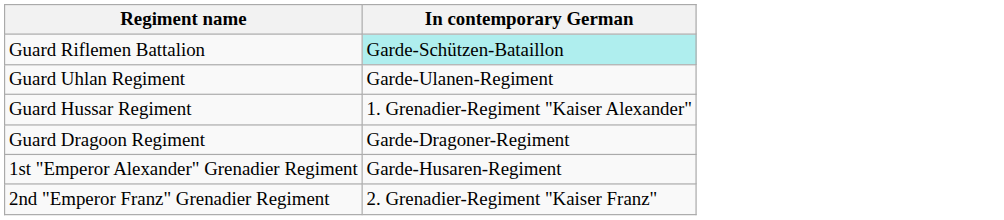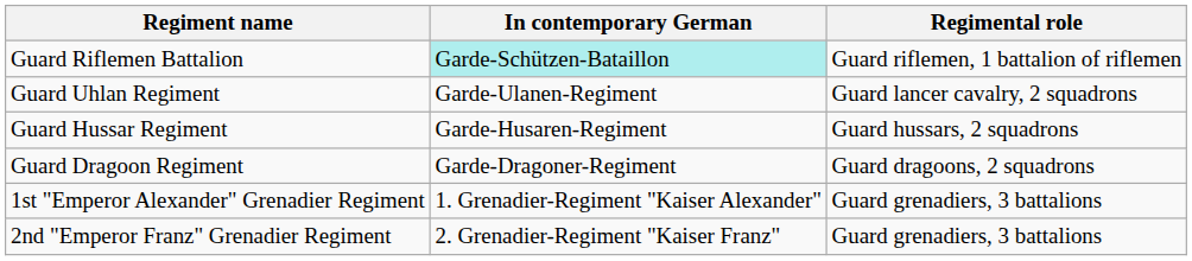+ column: Regimental role | Guard riflemen, 1 battalion of riflemen | Guard lancer cavalry, 2 squadrons | Guard hussars, 2 squadrons | Guard dragoons, 2 squadrons | Guard grenadiers, 3 battalions | Guard grenadiers, 3 battalions
Guard Hussar Regiment | In contemporary German: 1. Grenadier-Regiment "Kaiser Alexander" -> Garde-Husaren-Regiment
1st "Emperor Alexander" Grenadier Regiment | In contemporary German: Garde-Husaren-Regiment -> 1. Grenadier-Regiment "Kaiser Alexander"
